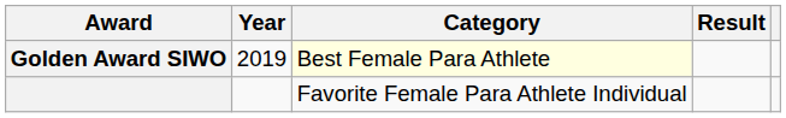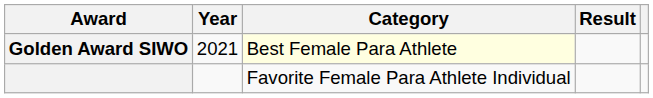Golden Award SIWO | Year: 2019 -> 2021
